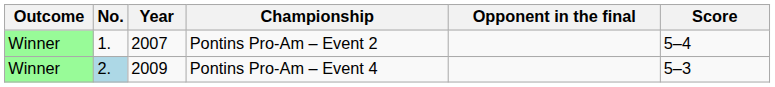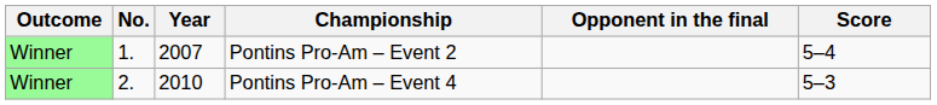Pontins Pro-Am – Event 4 | No.: lightblue background -> no background
Pontins Pro-Am – Event 4 | Year: 2009 -> 2010
